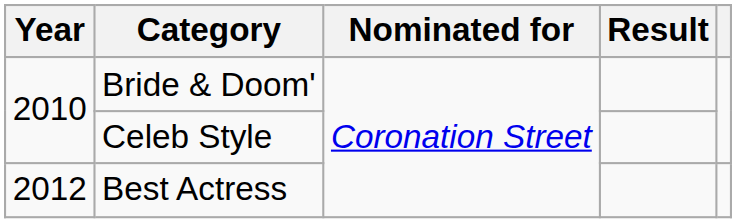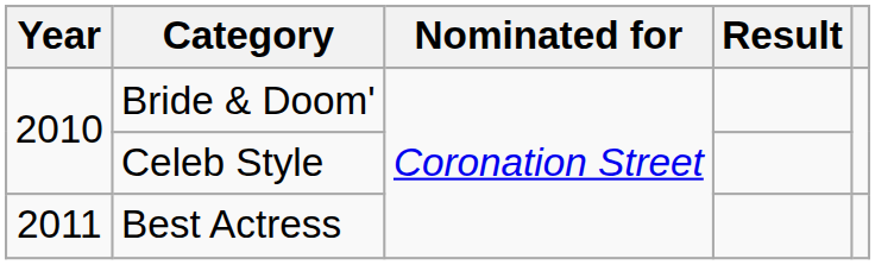Best Actress | Year: 2012 -> 2011
